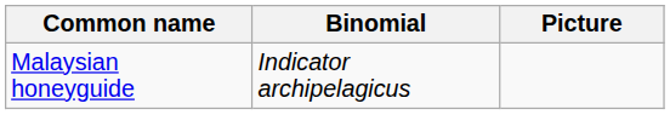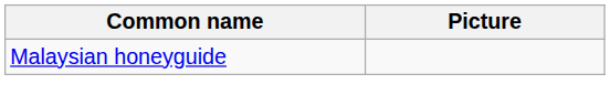- column: Binomial | Indicator archipelagicus
